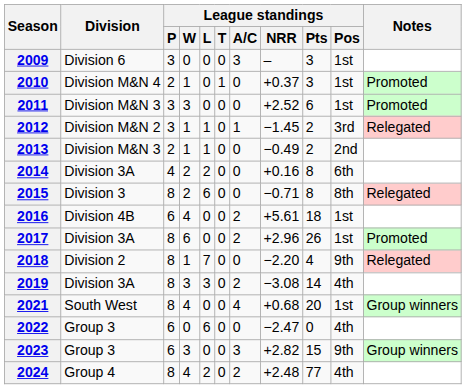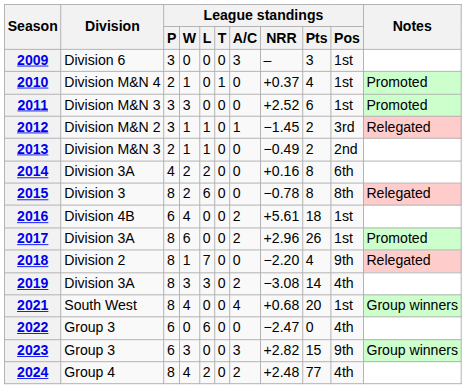2010 | League standings / Pts: 3 -> 4
2015 | League standings / NRR: −0.71 -> −0.78
